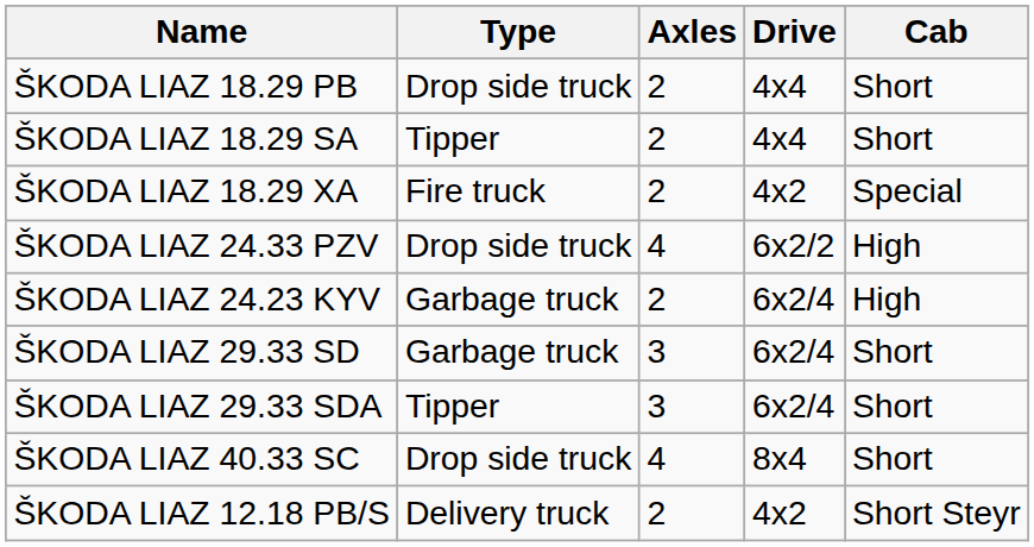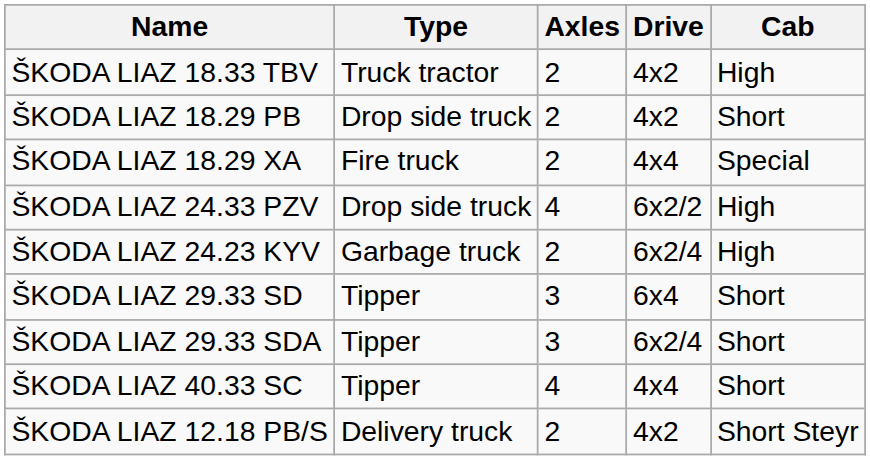+ row: ŠKODA LIAZ 18.33 TBV | Truck tractor | 2 | 4x2 | High
ŠKODA LIAZ 18.29 PB | Drive: 4x4 -> 4x2
- row: ŠKODA LIAZ 18.29 SA | Tipper | 2 | 4x4 | Short
ŠKODA LIAZ 18.29 XA | Drive: 4x2 -> 4x4
ŠKODA LIAZ 29.33 SD | Type: Garbage truck -> Tipper
ŠKODA LIAZ 29.33 SD | Drive: 6x2/4 -> 6x4
ŠKODA LIAZ 40.33 SC | Type: Drop side truck -> Tipper
ŠKODA LIAZ 40.33 SC | Drive: 8x4 -> 4x4
